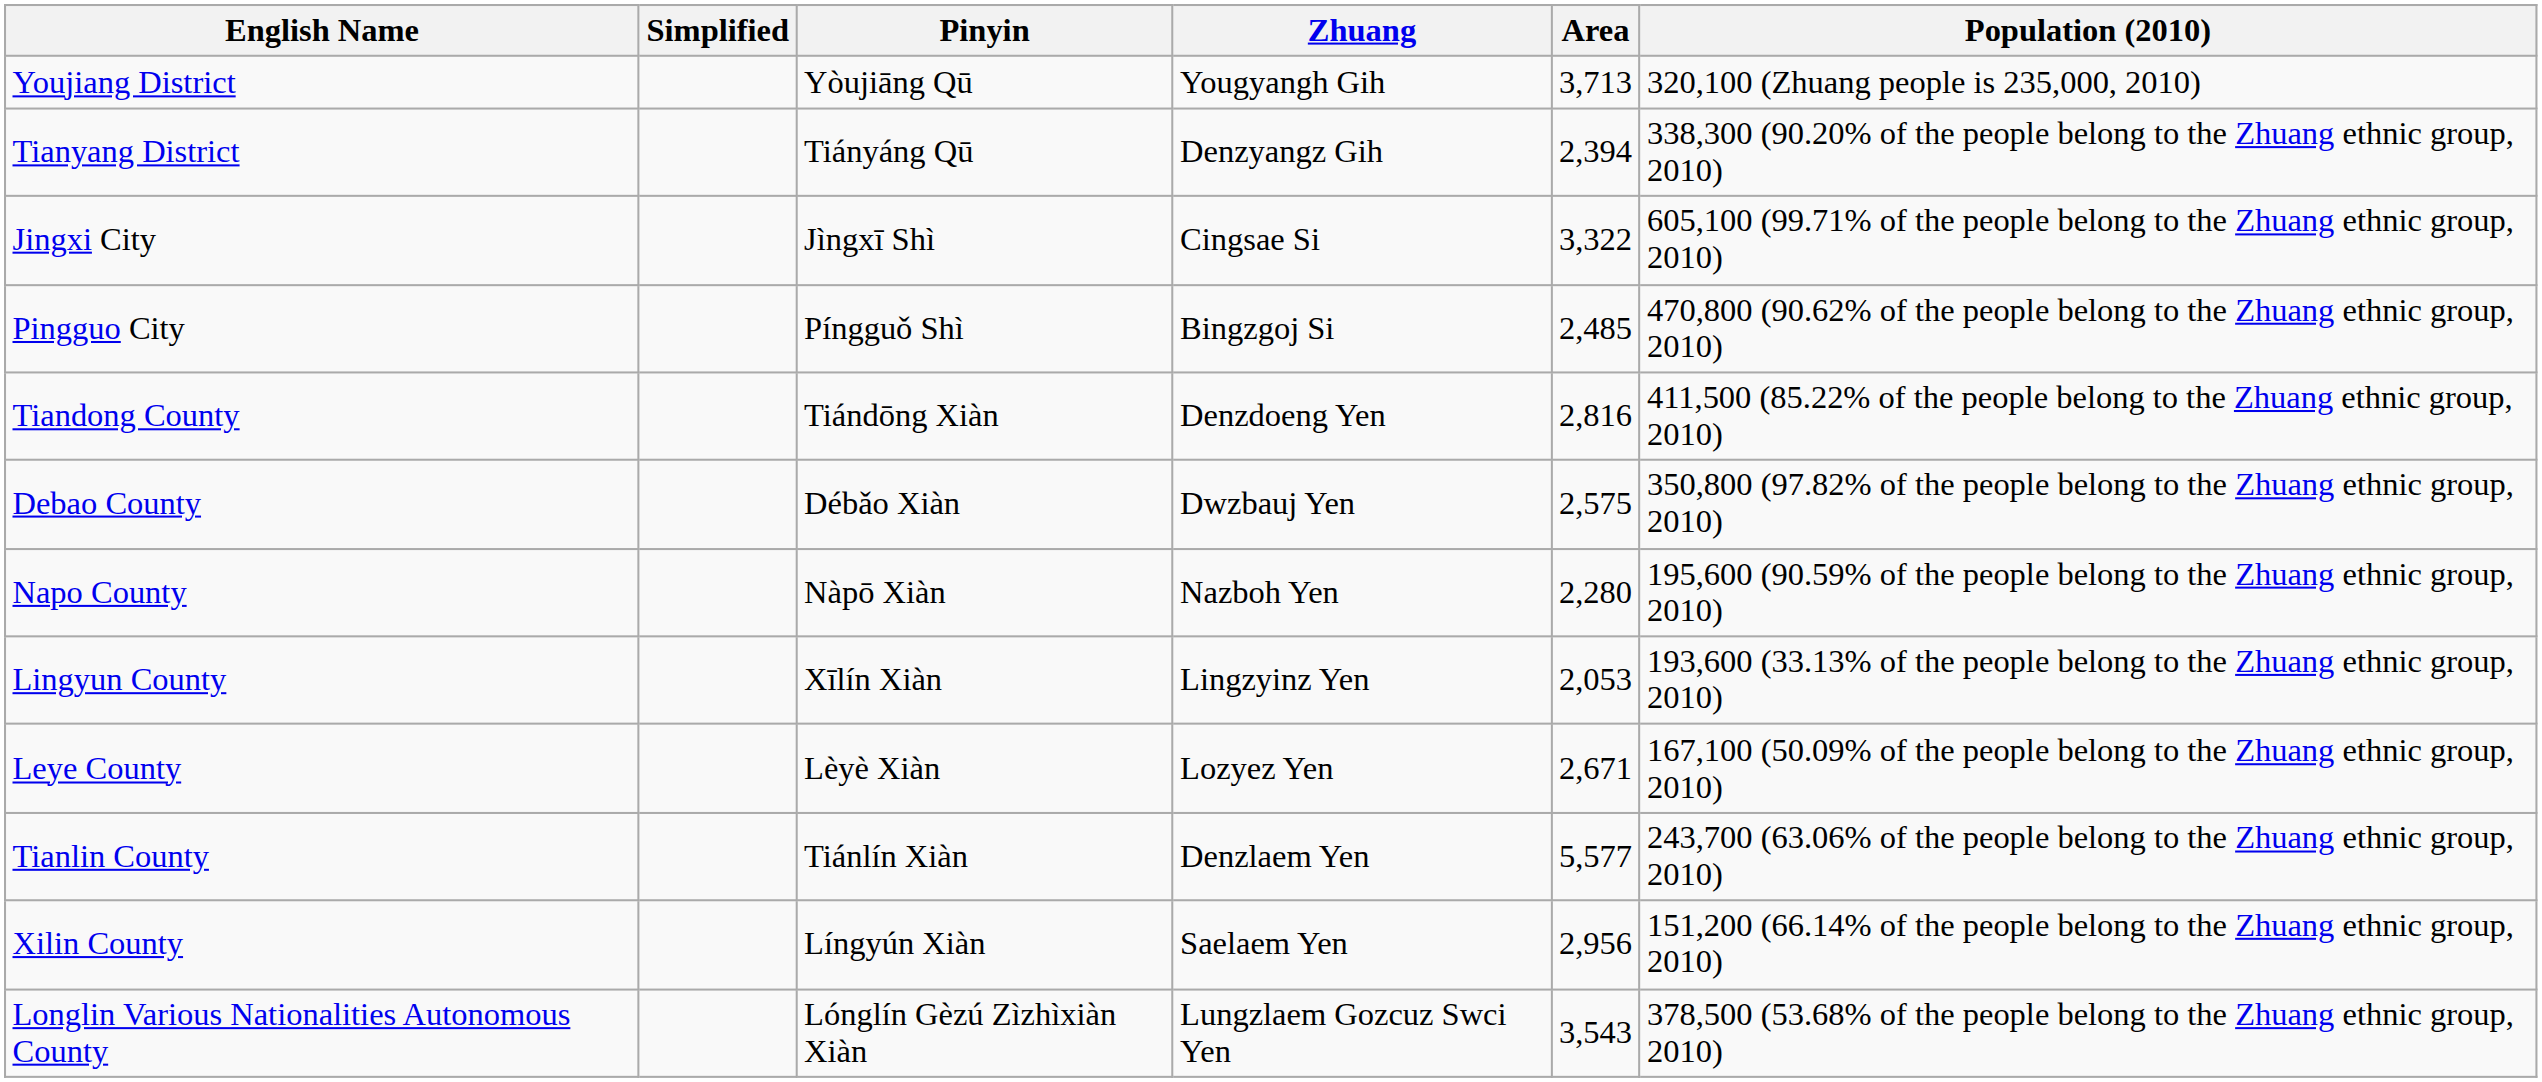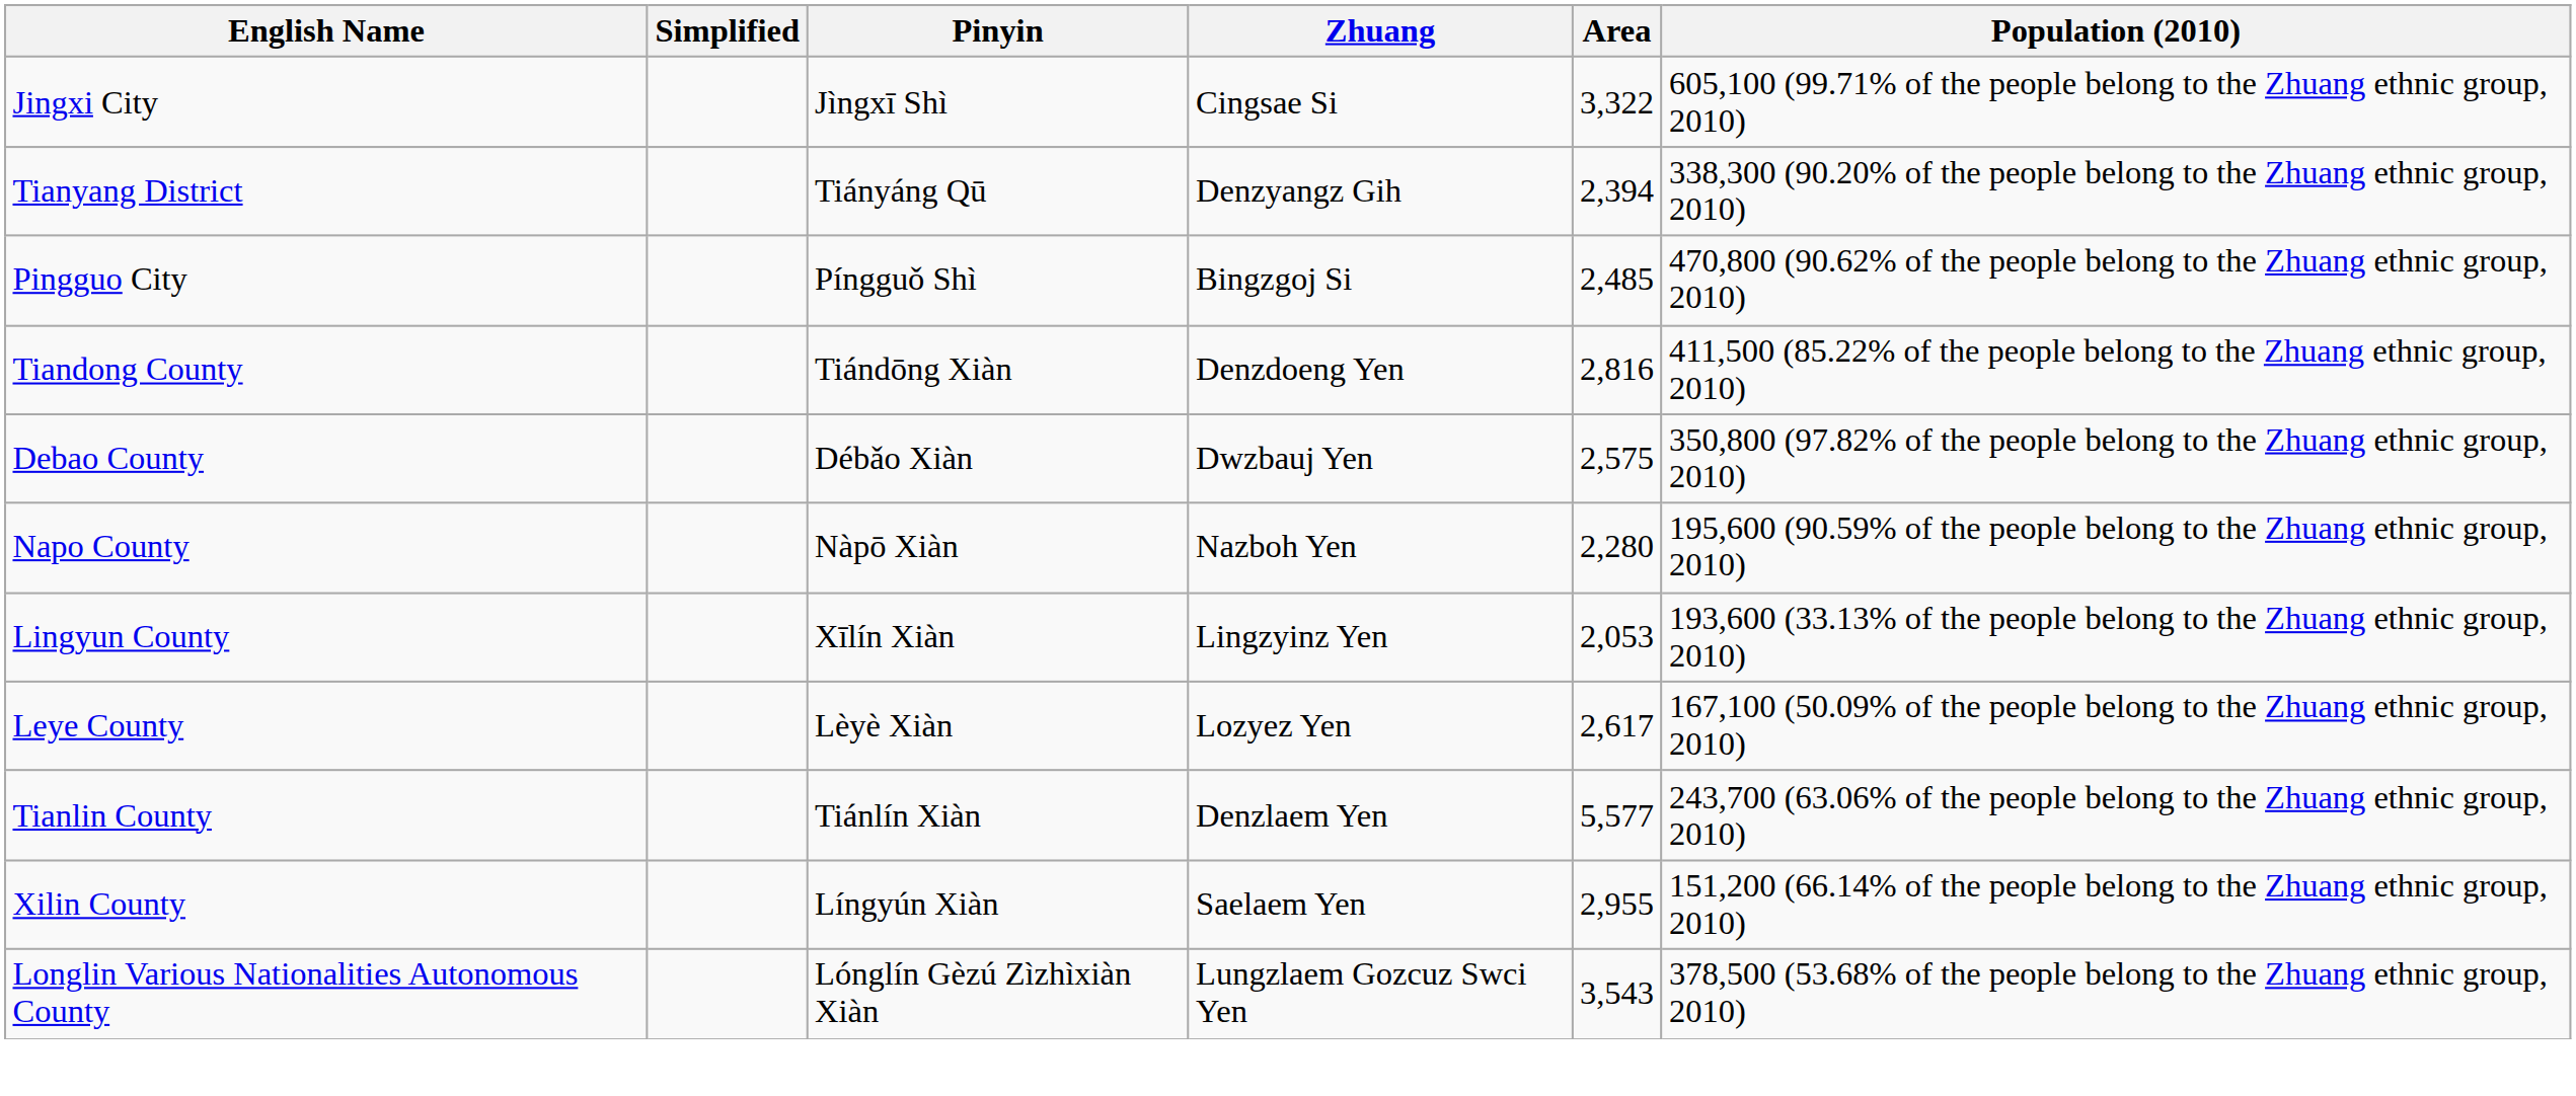- row: Youjiang District | Yòujiāng Qū | Yougyangh Gih | 3,713 | 320,100 (Zhuang people is 235,000, 2010)
rows swapped: Tianyang District <-> Jingxi City
Leye County | Area: 2,671 -> 2,617
Xilin County | Area: 2,956 -> 2,955
